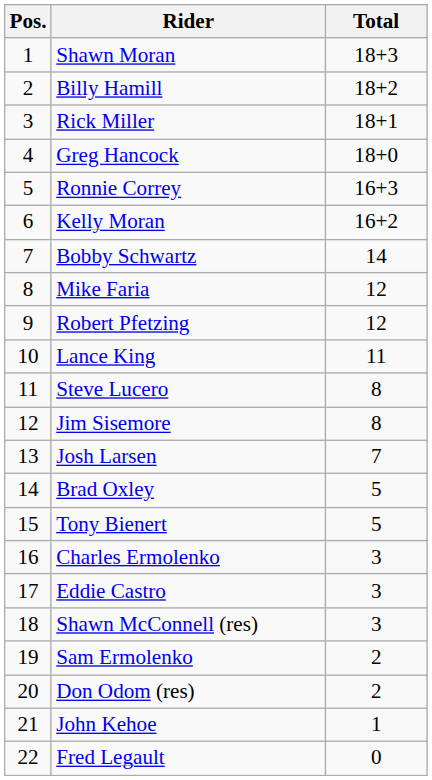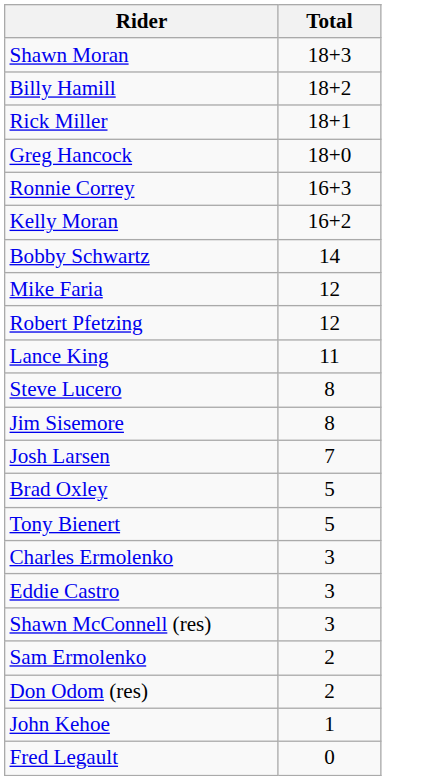- column: Pos. | 1 | 2 | 3 | 4 | 5 | 6 | 7 | 8 | 9 | 10 | 11 | 12 | 13 | 14 | 15 | 16 | 17 | 18 | 19 | 20 | 21 | 22
